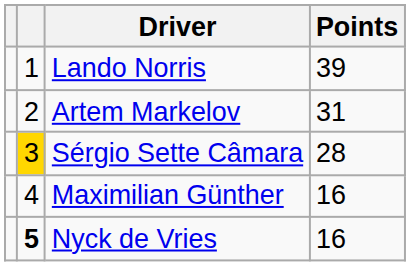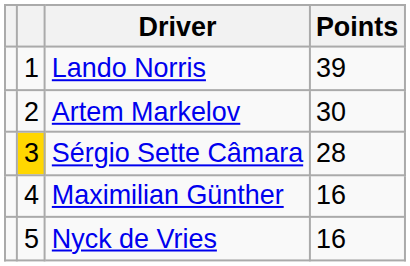Artem Markelov | Points: 31 -> 30
Nyck de Vries | column 2: bold -> normal
